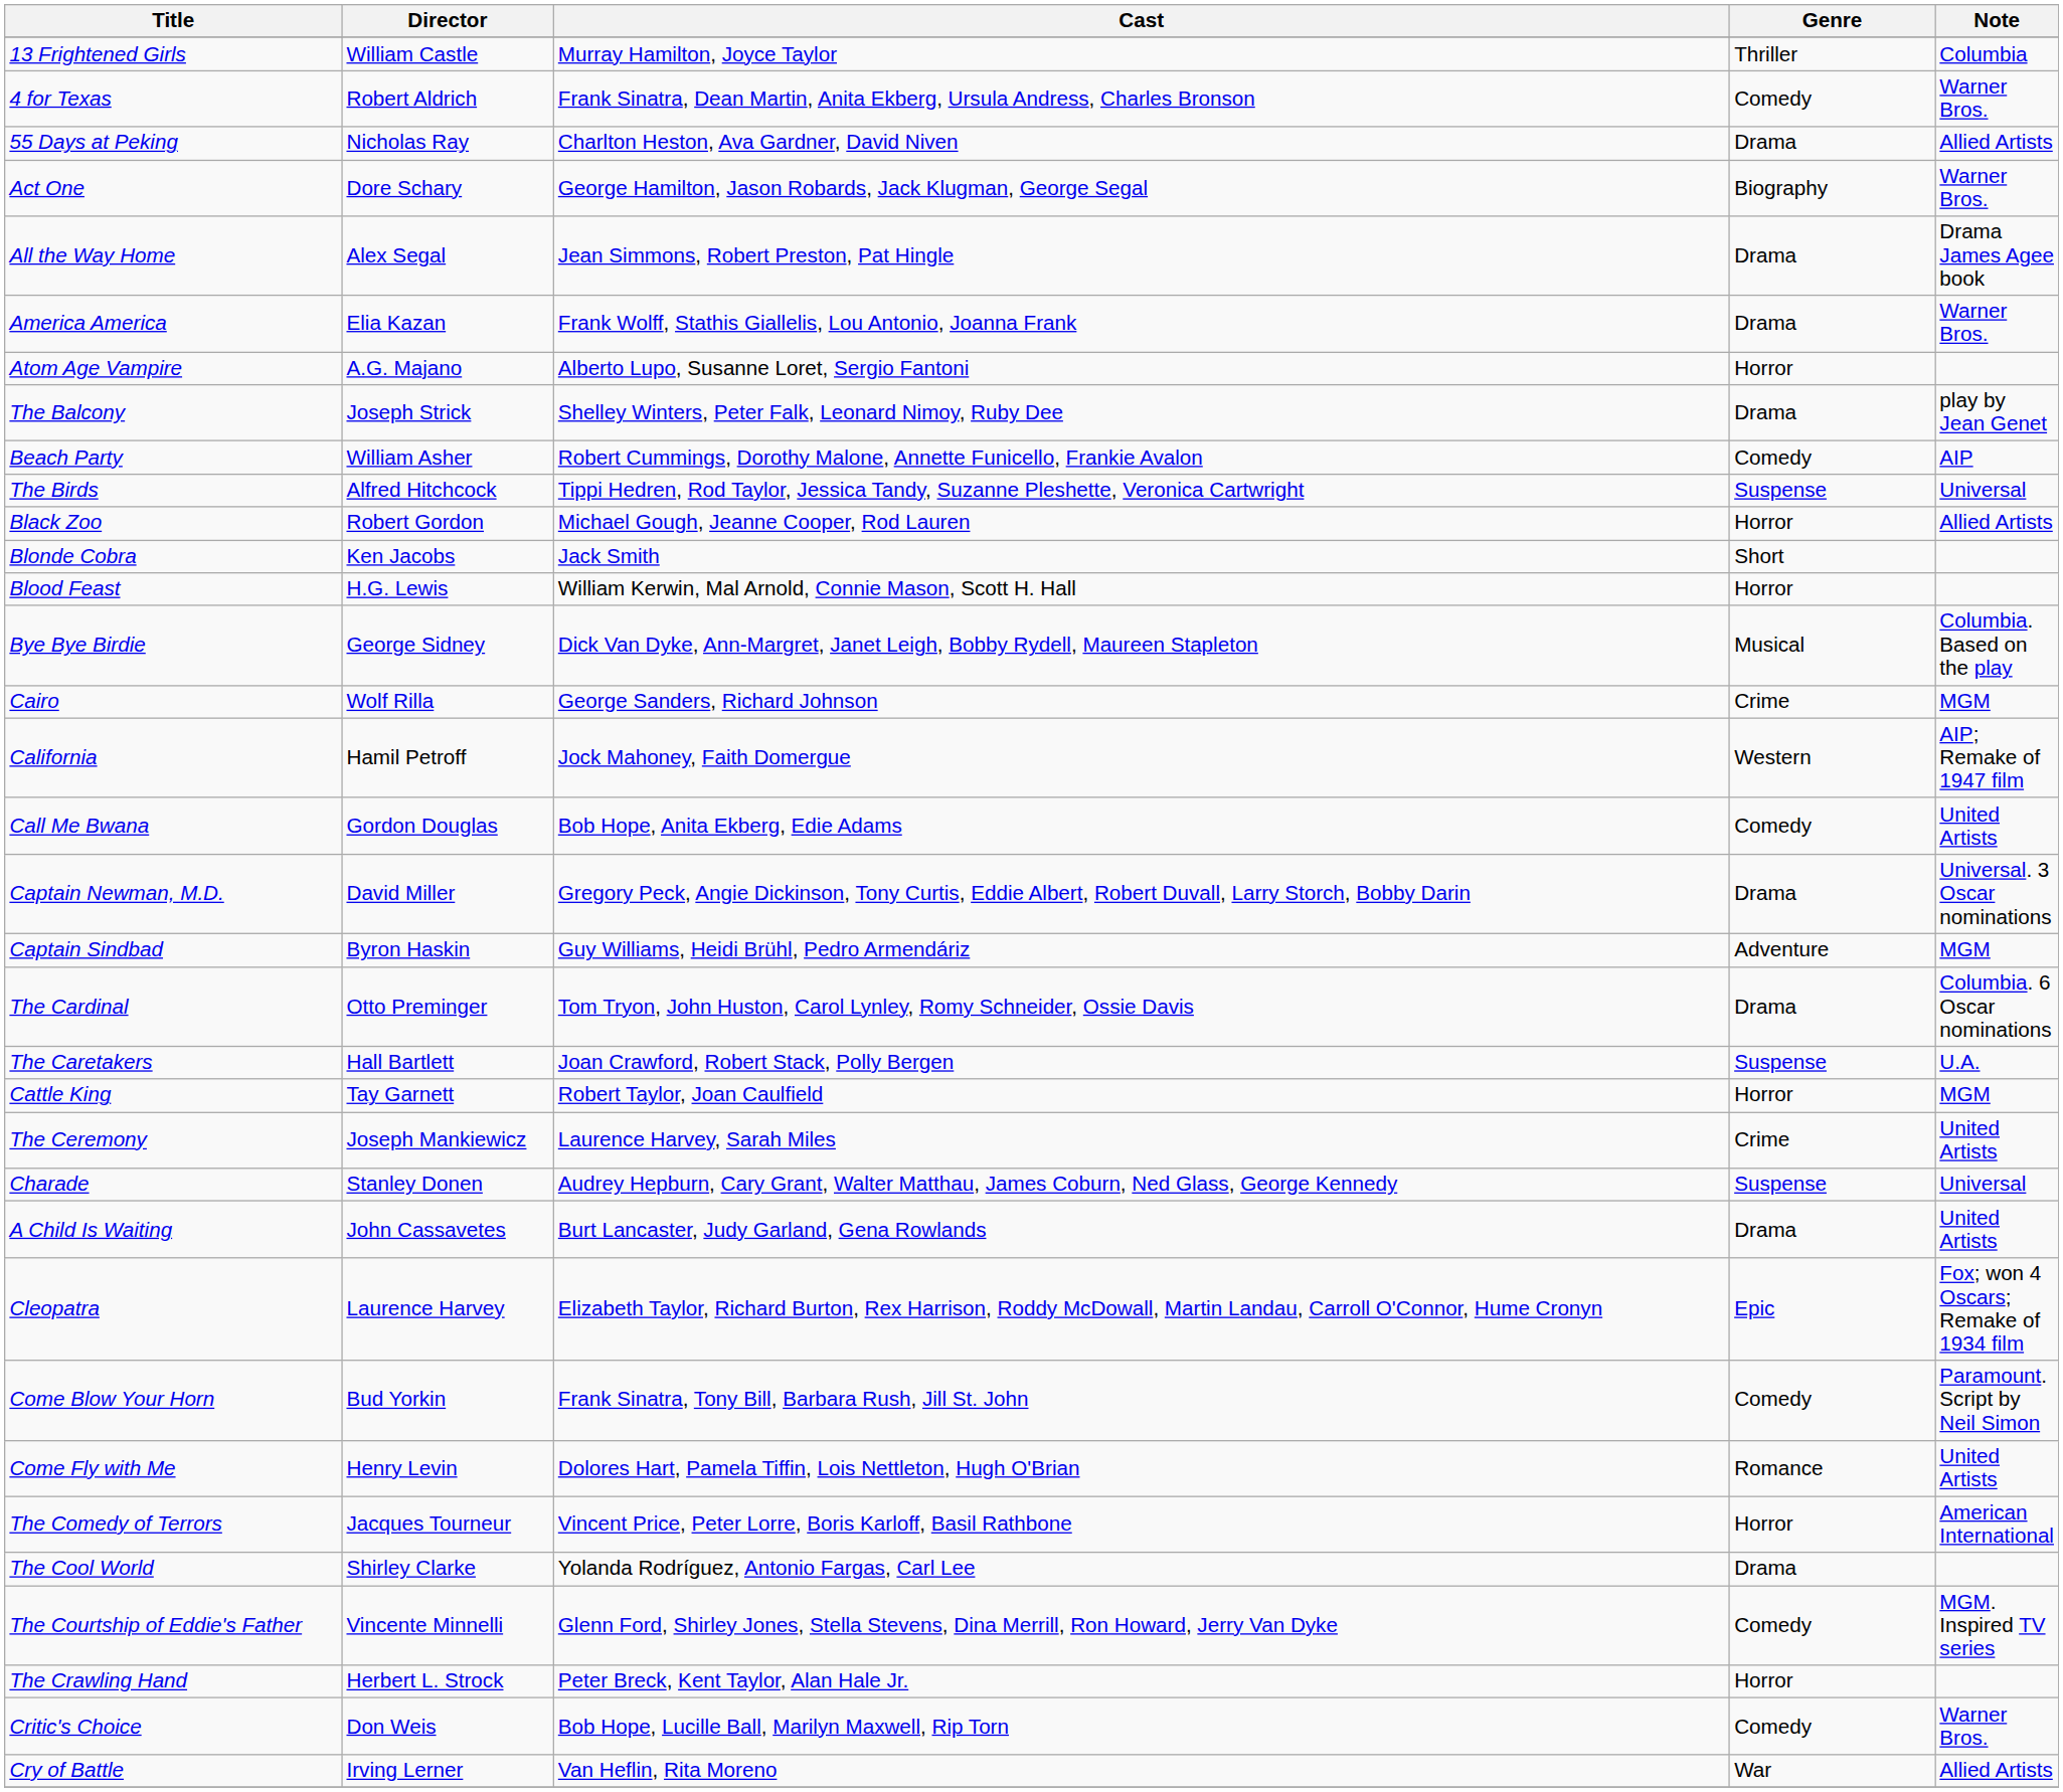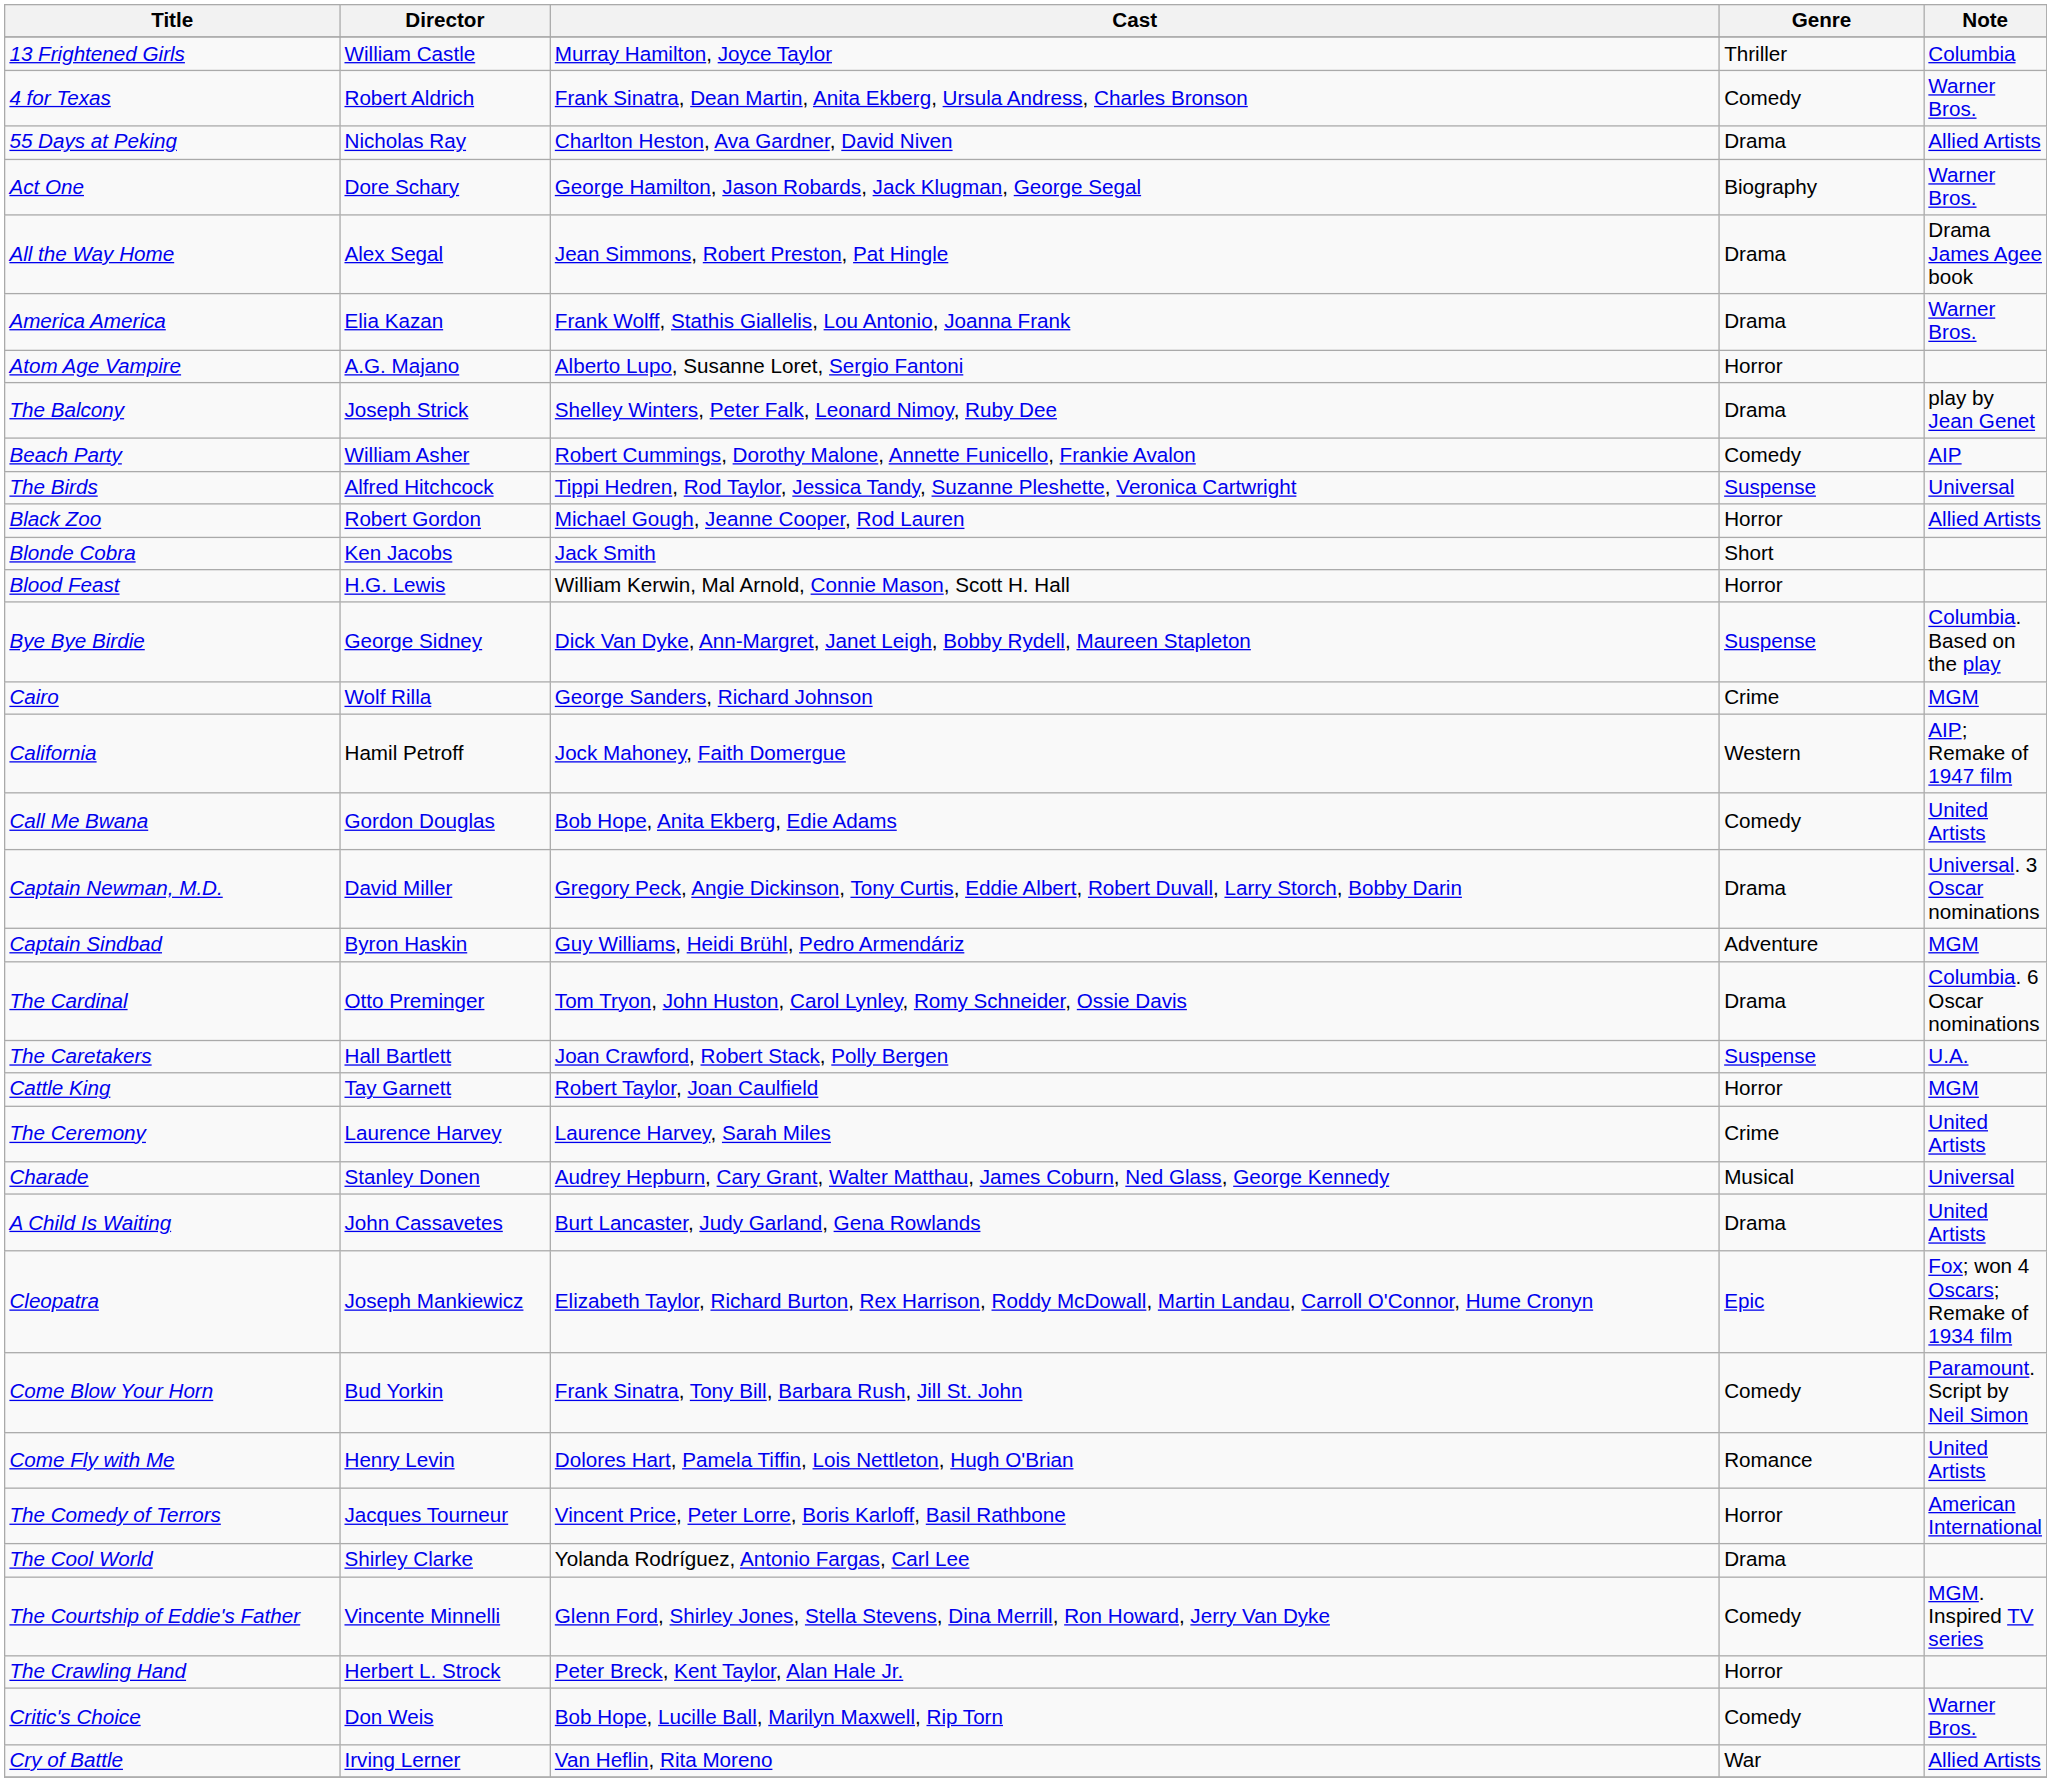Bye Bye Birdie | Genre: Musical -> Suspense
The Ceremony | Director: Joseph Mankiewicz -> Laurence Harvey
Charade | Genre: Suspense -> Musical
Cleopatra | Director: Laurence Harvey -> Joseph Mankiewicz
